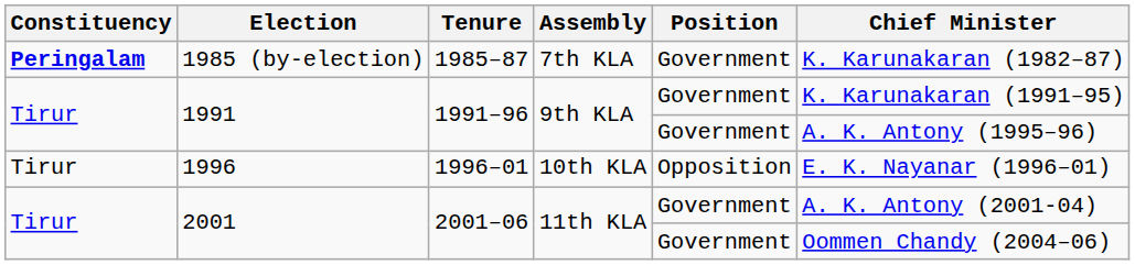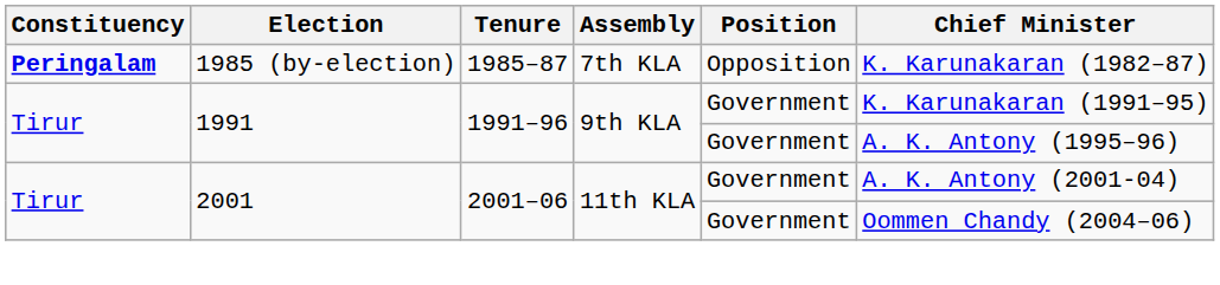1985 (by-election) | Position: Government -> Opposition
- row: Tirur | 1996 | 1996–01 | 10th KLA | Opposition | E. K. Nayanar (1996–01)
